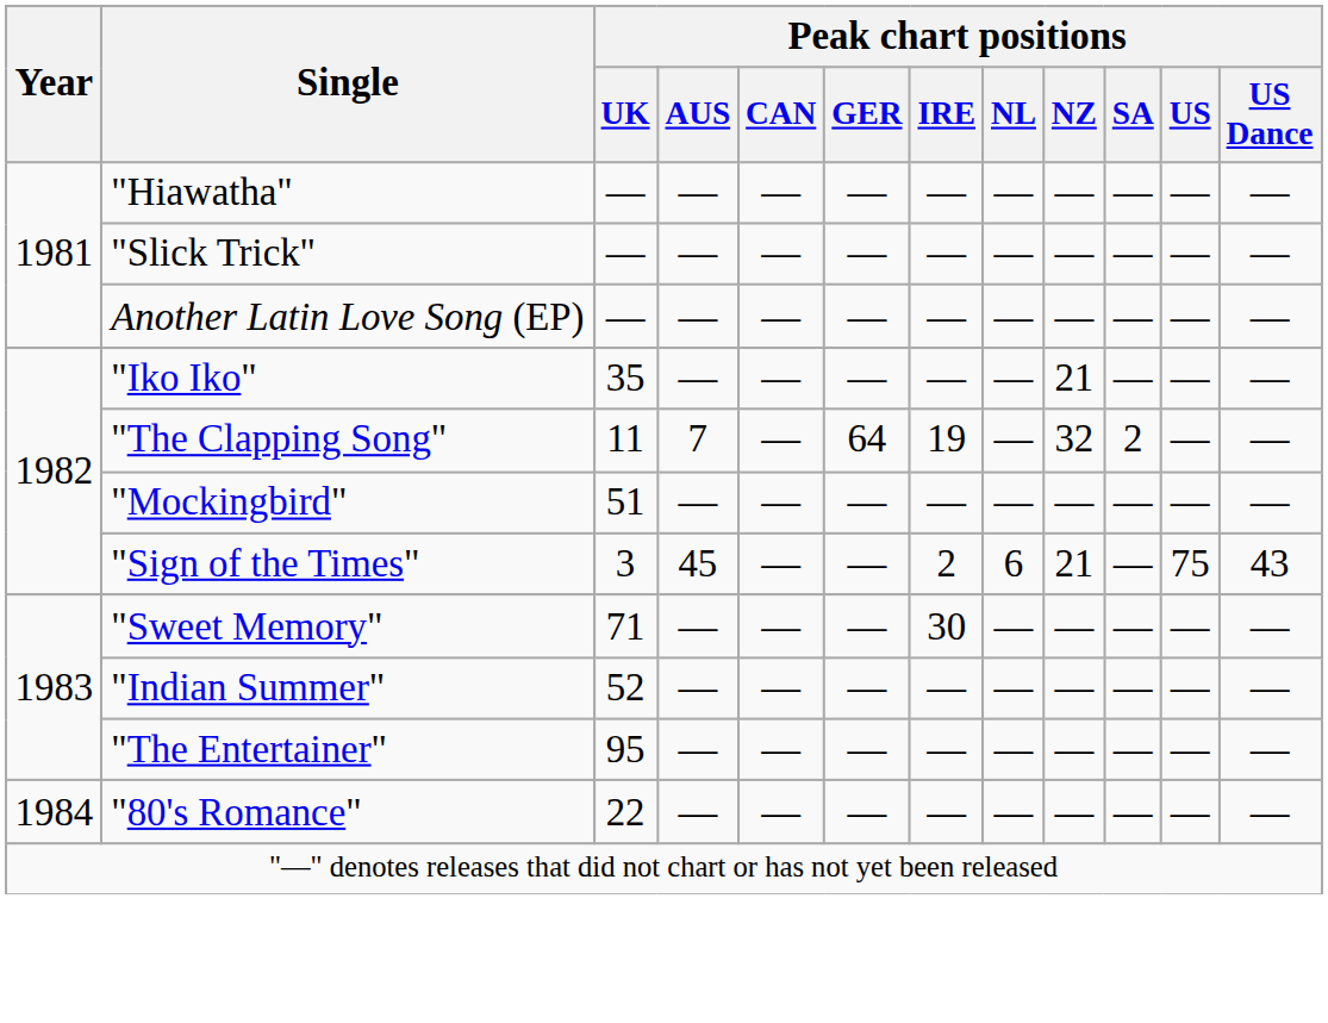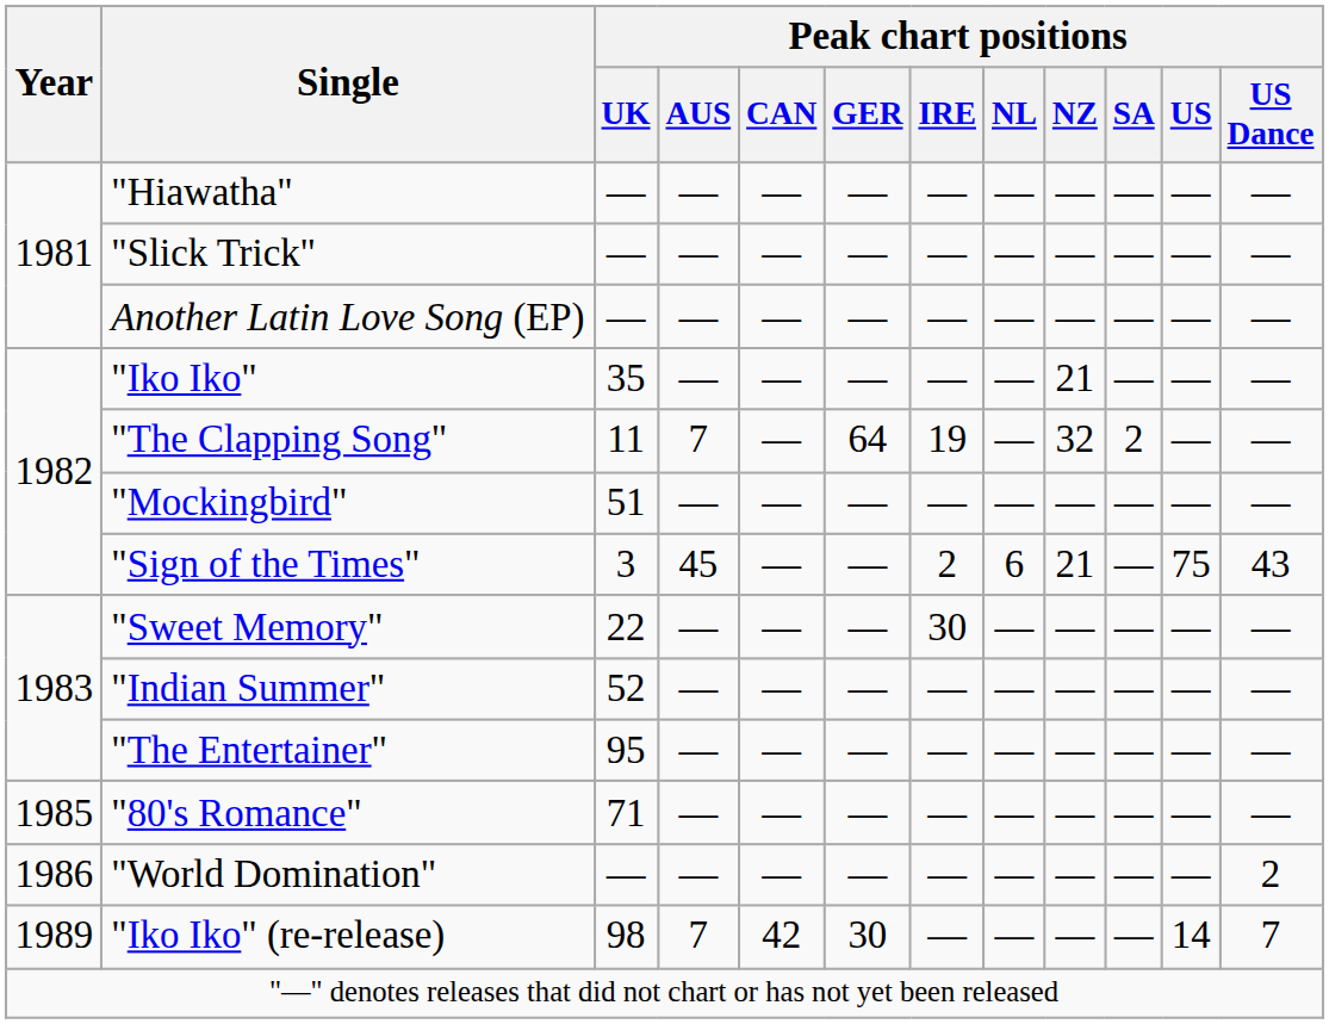"Sweet Memory" | Peak chart positions / UK: 71 -> 22
"80's Romance" | Year: 1984 -> 1985
"80's Romance" | Peak chart positions / UK: 22 -> 71
+ row: 1986 | "World Domination" | — | — | — | — | — | — | — | — | — | 2
+ row: 1989 | "Iko Iko" (re-release) | 98 | 7 | 42 | 30 | — | — | — | — | 14 | 7
